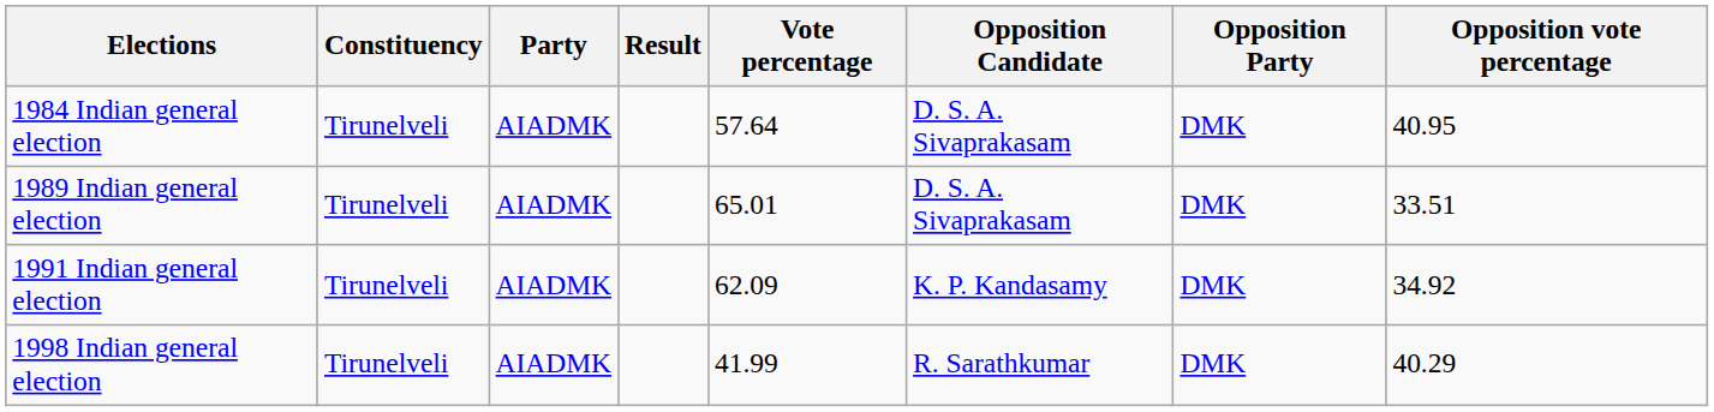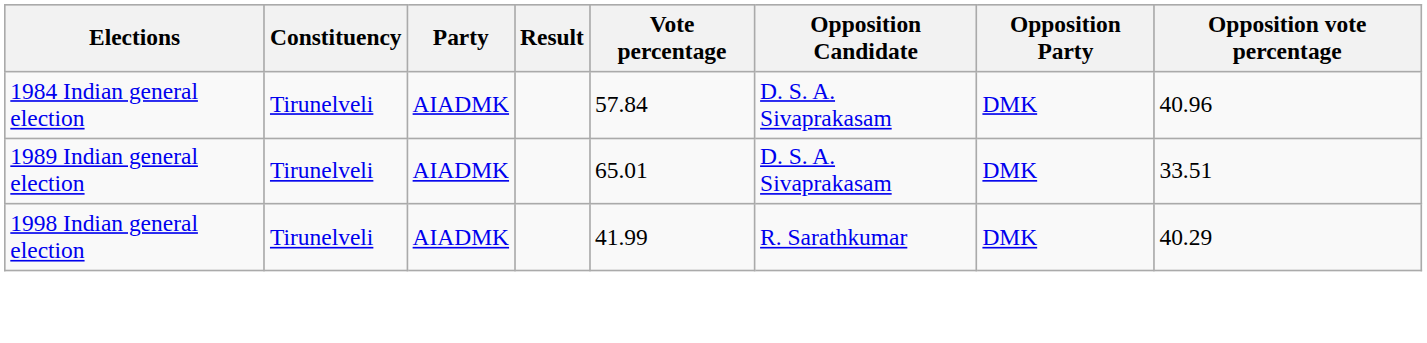1984 Indian general election | Vote percentage: 57.64 -> 57.84
1984 Indian general election | Opposition vote percentage: 40.95 -> 40.96
- row: 1991 Indian general election | Tirunelveli | AIADMK | 62.09 | K. P. Kandasamy | DMK | 34.92
